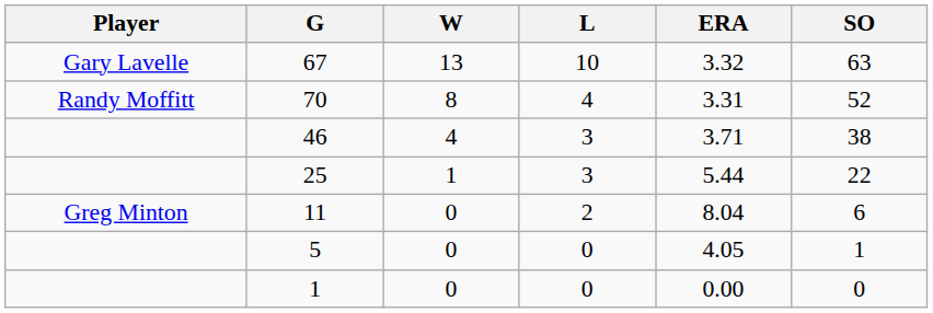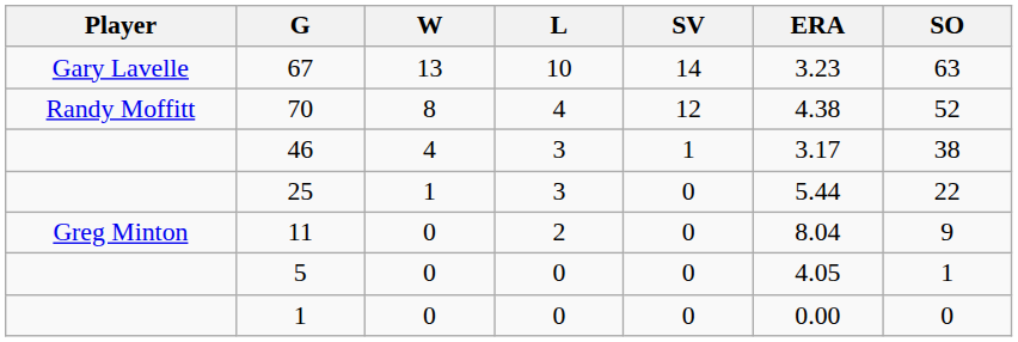+ column: SV | 14 | 12 | 1 | 0 | 0 | 0 | 0
67 | ERA: 3.32 -> 3.23
70 | ERA: 3.31 -> 4.38
46 | ERA: 3.71 -> 3.17
11 | SO: 6 -> 9
